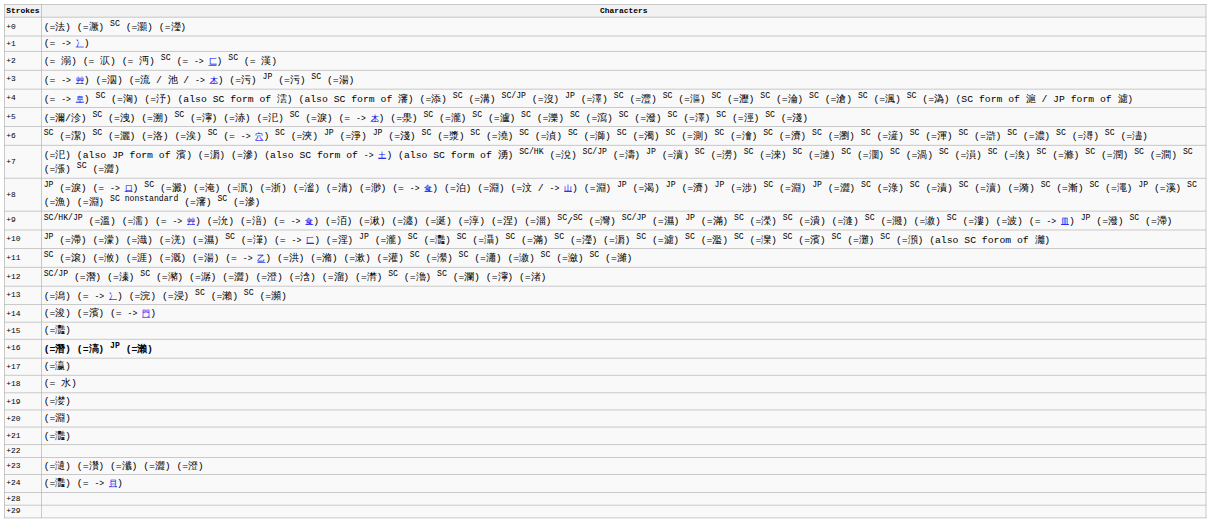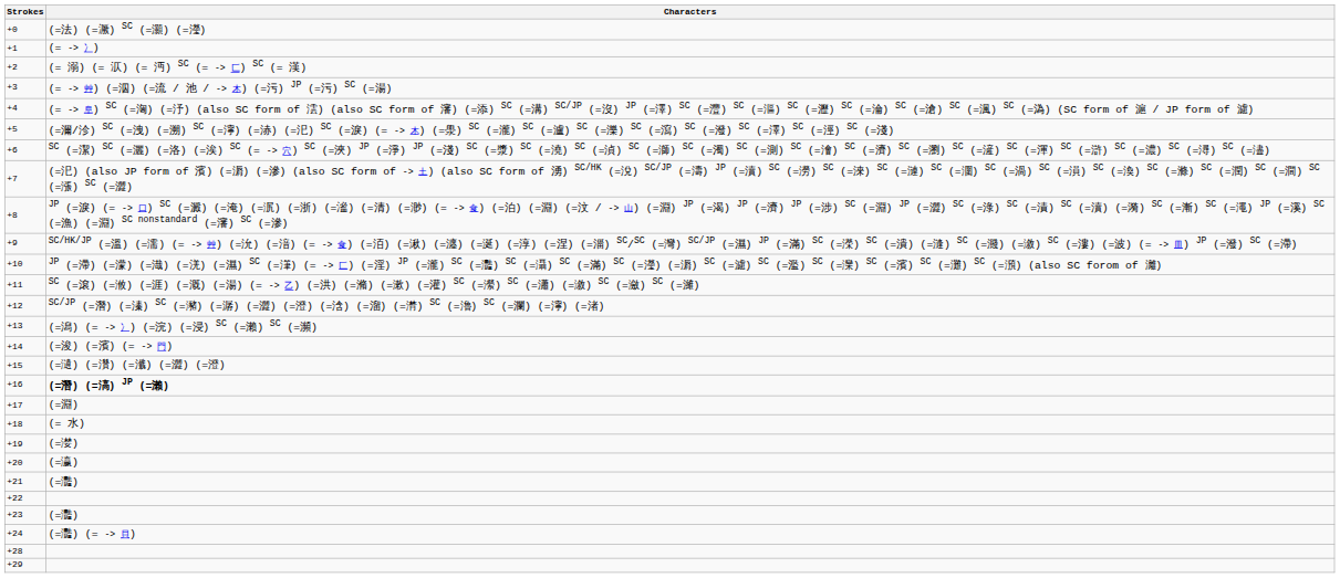+15 | Characters: (=灩) -> (=瀢) (=灒) (=瀸) (=澀) (=澄)
+17 | Characters: (=瀛) -> (=淵)
+20 | Characters: (=淵) -> (=瀛)
+23 | Characters: (=瀢) (=灒) (=瀸) (=澀) (=澄) -> (=灩)
